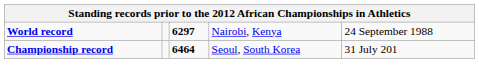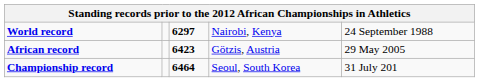+ row: African record | 6423 | Götzis, Austria | 29 May 2005
